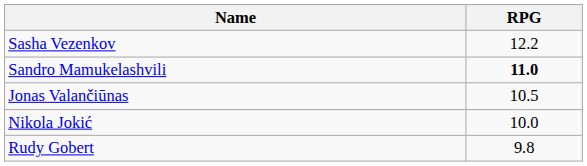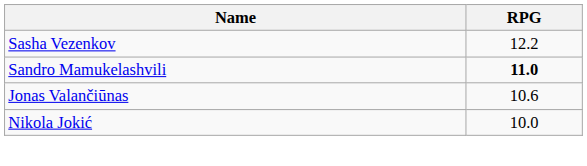Jonas Valančiūnas | RPG: 10.5 -> 10.6
- row: Rudy Gobert | 9.8
